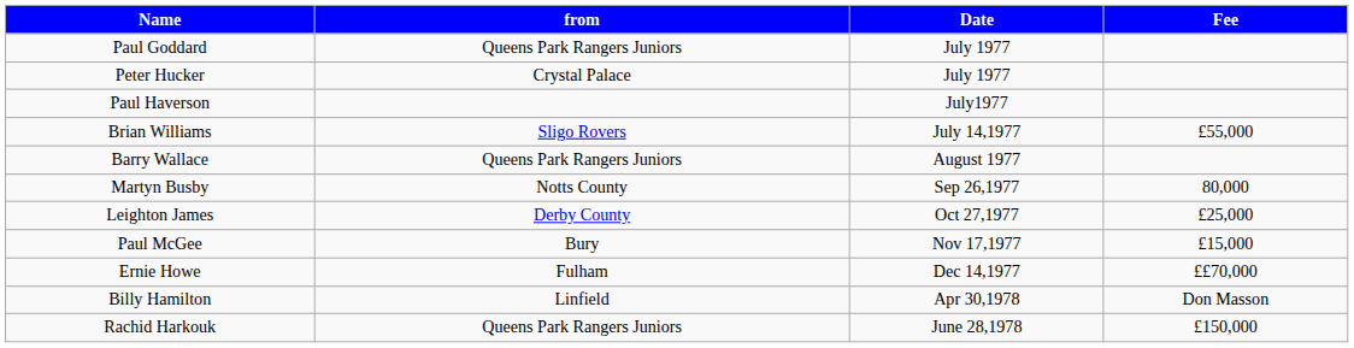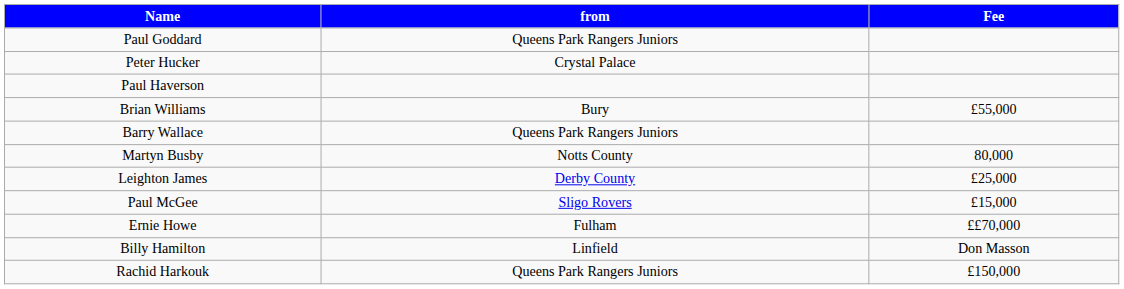- column: Date | July 1977 | July 1977 | July1977 | July 14,1977 | August 1977 | Sep 26,1977 | Oct 27,1977 | Nov 17,1977 | Dec 14,1977 | Apr 30,1978 | June 28,1978
Brian Williams | from: Sligo Rovers -> Bury
Paul McGee | from: Bury -> Sligo Rovers
